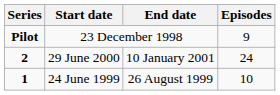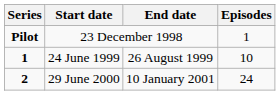23 December 1998 | Episodes: 9 -> 1
rows swapped: 24 June 1999 <-> 29 June 2000
